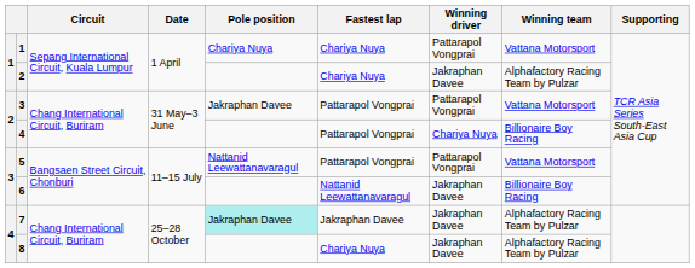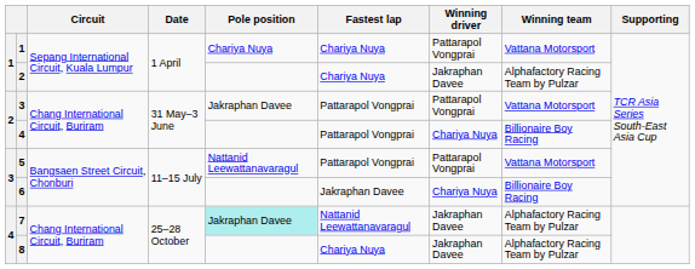6 | Fastest lap: Nattanid Leewattanavaragul -> Jakraphan Davee
6 | Winning driver: Jakraphan Davee -> Chariya Nuya
7 | Fastest lap: Jakraphan Davee -> Nattanid Leewattanavaragul
